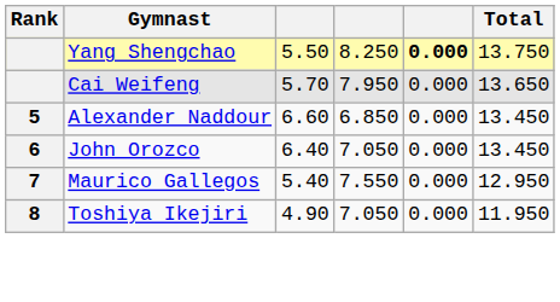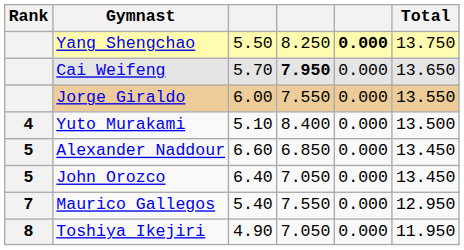Cai Weifeng | column 4: normal -> bold
+ row: Jorge Giraldo | 6.00 | 7.550 | 0.000 | 13.550
+ row: 4 | Yuto Murakami | 5.10 | 8.400 | 0.000 | 13.500
John Orozco | Rank: 6 -> 5
